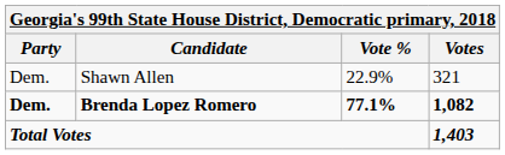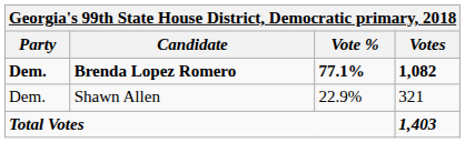rows swapped: Brenda Lopez Romero <-> Shawn Allen
